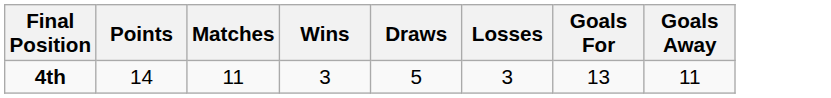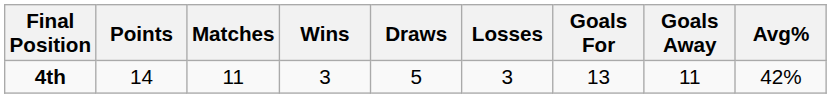+ column: Avg% | 42%
